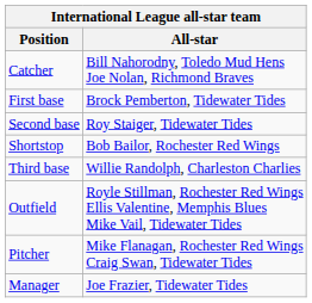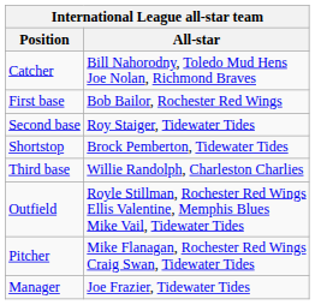First base | All-star: Brock Pemberton, Tidewater Tides -> Bob Bailor, Rochester Red Wings
Shortstop | All-star: Bob Bailor, Rochester Red Wings -> Brock Pemberton, Tidewater Tides
